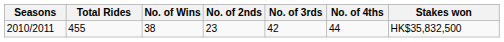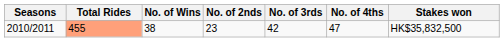2010/2011 | Total Rides: no background -> lightsalmon background
2010/2011 | No. of 4ths: 44 -> 47
